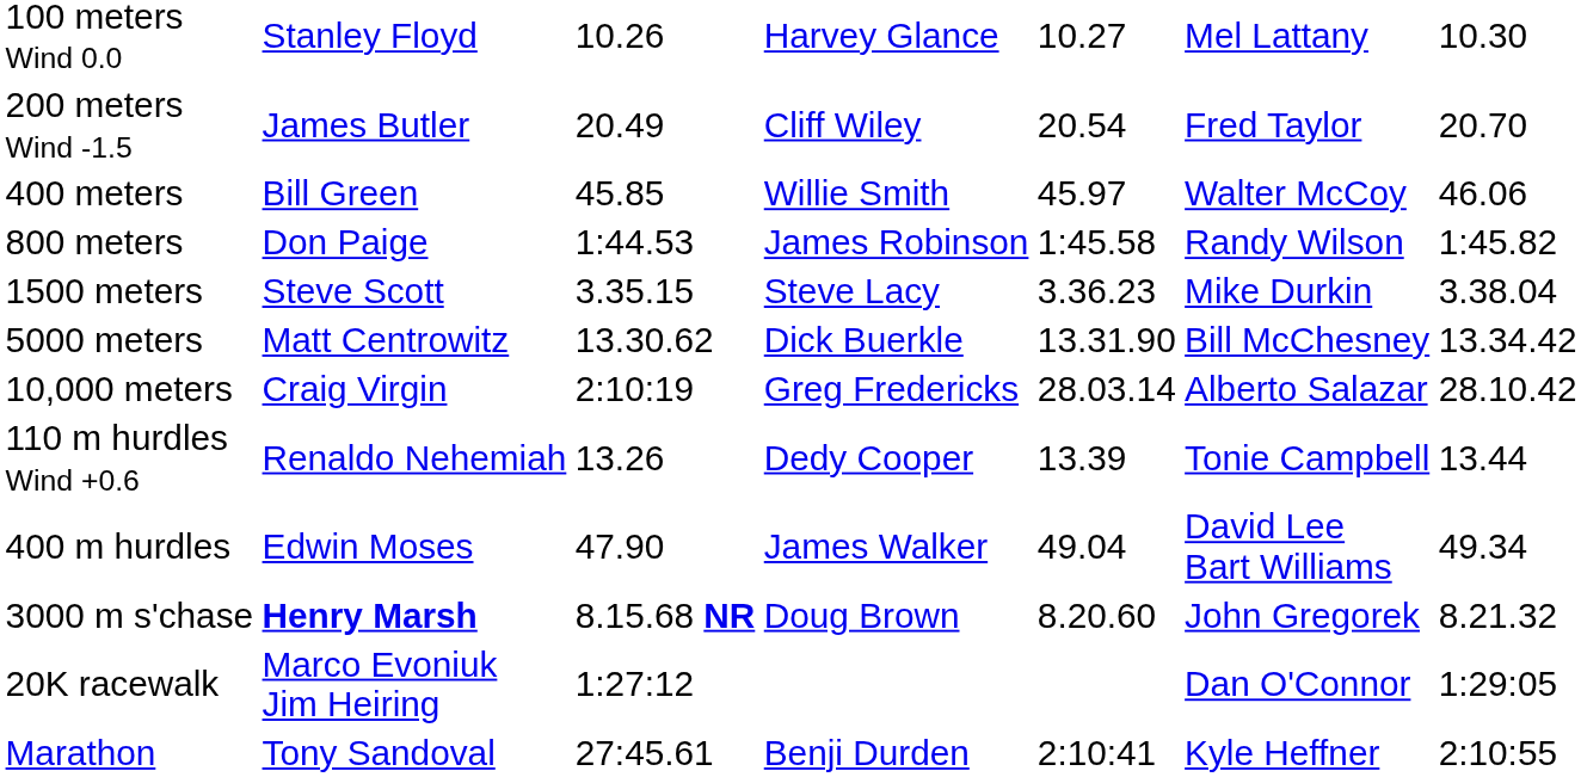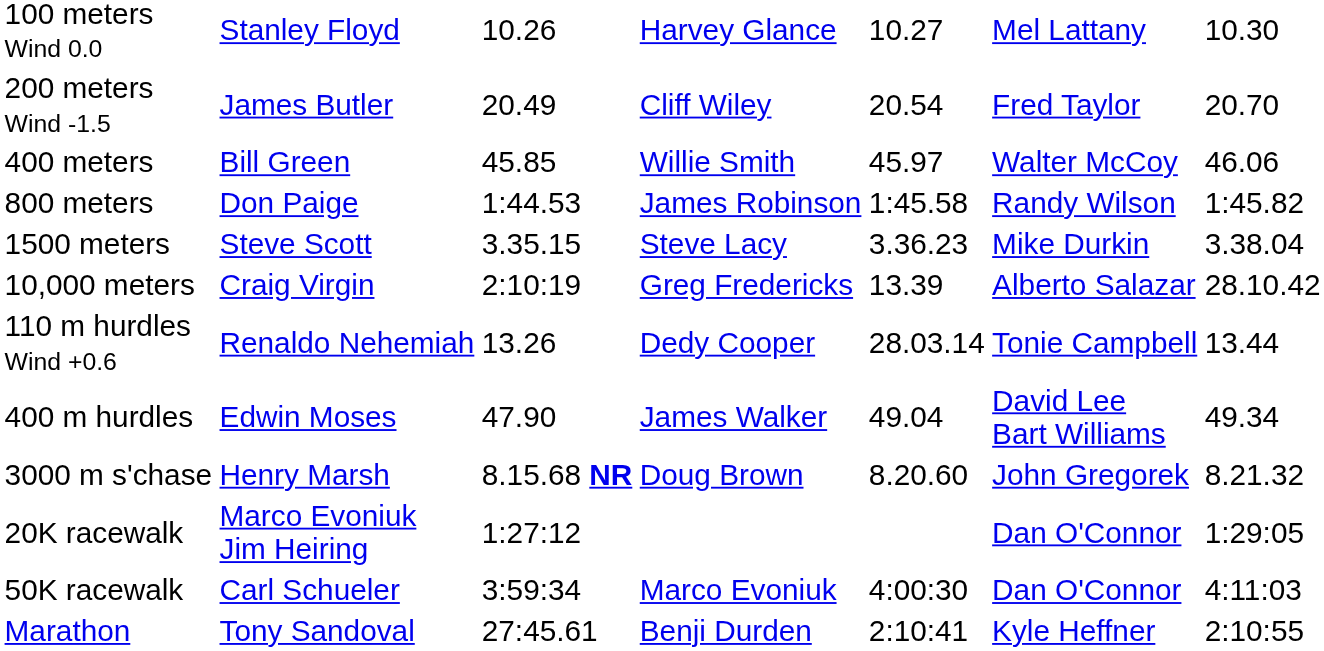- row: 5000 meters | Matt Centrowitz | 13.30.62 | Dick Buerkle | 13.31.90 | Bill McChesney | 13.34.42
10,000 meters | column 5: 28.03.14 -> 13.39
110 m hurdles Wind +0.6 | column 5: 13.39 -> 28.03.14
3000 m s'chase | column 2: bold -> normal
+ row: 50K racewalk | Carl Schueler | 3:59:34 | Marco Evoniuk | 4:00:30 | Dan O'Connor | 4:11:03
